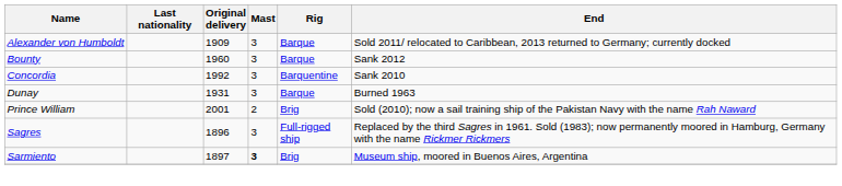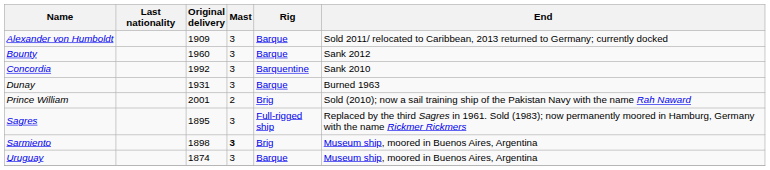Sagres | Original delivery: 1896 -> 1895
Sarmiento | Original delivery: 1897 -> 1898
+ row: Uruguay | 1874 | 3 | Barque | Museum ship, moored in Buenos Aires, Argentina
